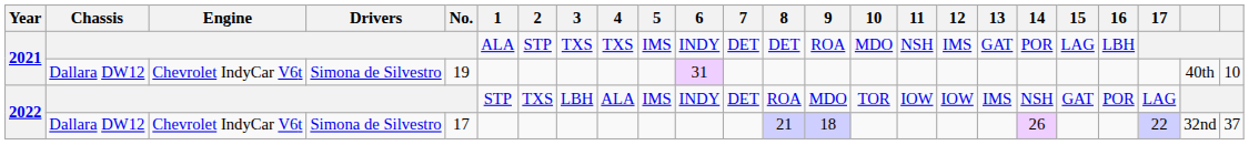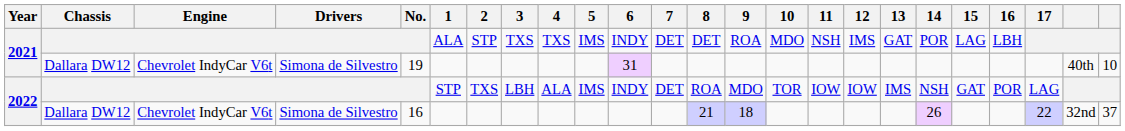2022 / Dallara DW12 | No.: 17 -> 16
